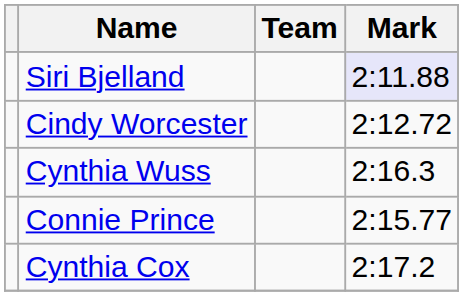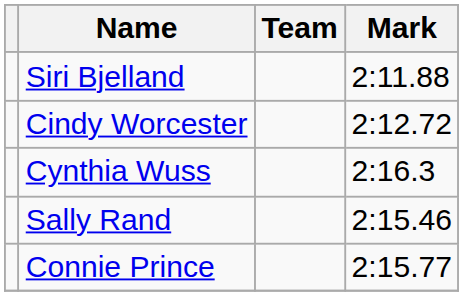Siri Bjelland | Mark: lavender background -> no background
+ row: Sally Rand | 2:15.46
- row: Cynthia Cox | 2:17.2
